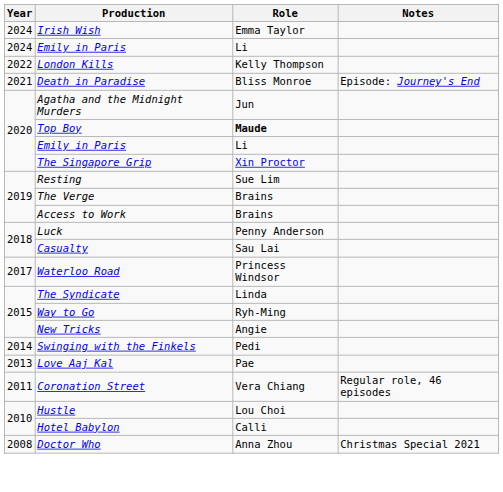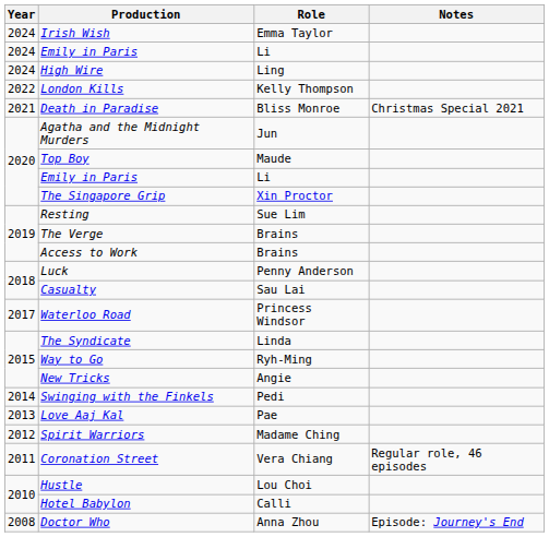+ row: 2024 | High Wire | Ling
Death in Paradise | Notes: Episode: Journey's End -> Christmas Special 2021
Top Boy | Role: bold -> normal
+ row: 2012 | Spirit Warriors | Madame Ching
Doctor Who | Notes: Christmas Special 2021 -> Episode: Journey's End
